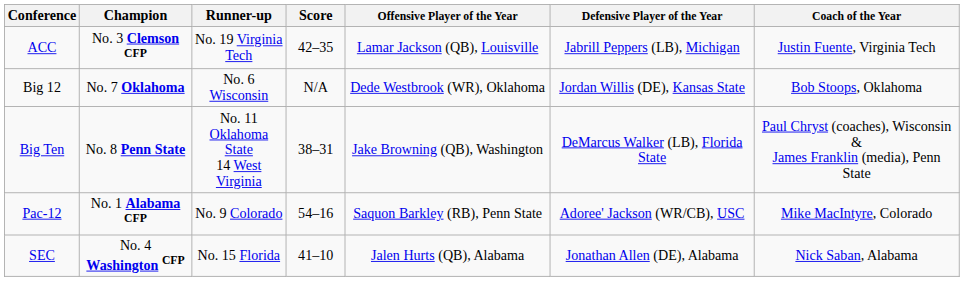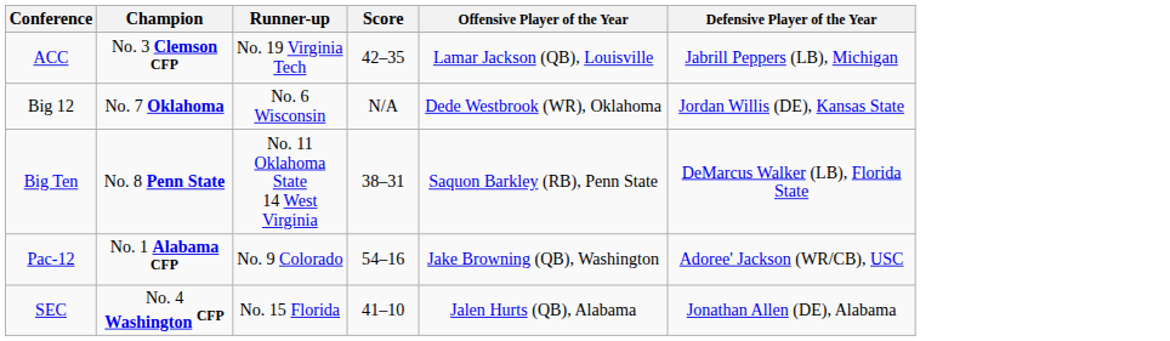- column: Coach of the Year | Justin Fuente, Virginia Tech | Bob Stoops, Oklahoma | Paul Chryst (coaches), Wisconsin & James Franklin (media), Penn State | Mike MacIntyre, Colorado | Nick Saban, Alabama
Big Ten | Offensive Player of the Year: Jake Browning (QB), Washington -> Saquon Barkley (RB), Penn State
Pac-12 | Offensive Player of the Year: Saquon Barkley (RB), Penn State -> Jake Browning (QB), Washington
